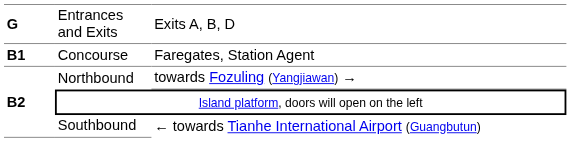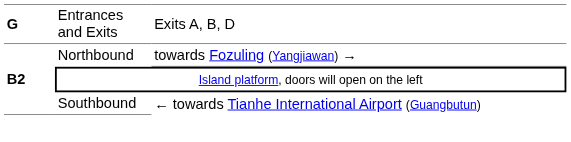- row: B1 | Concourse | Faregates, Station Agent
